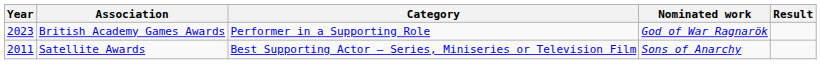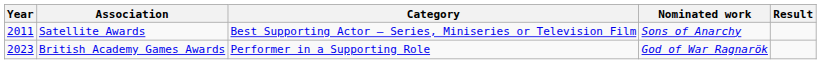rows swapped: Satellite Awards <-> British Academy Games Awards
